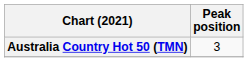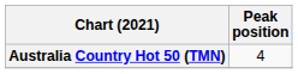Australia Country Hot 50 (TMN) | Peak position: 3 -> 4
